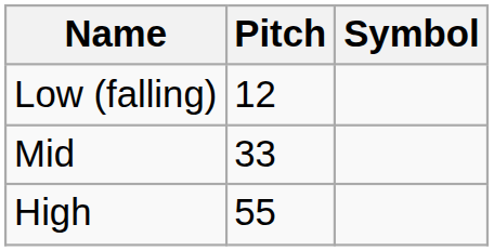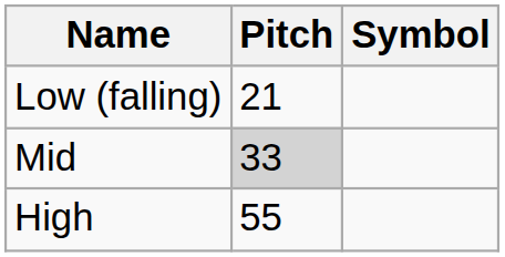Low (falling) | Pitch: 12 -> 21
Mid | Pitch: no background -> lightgrey background
